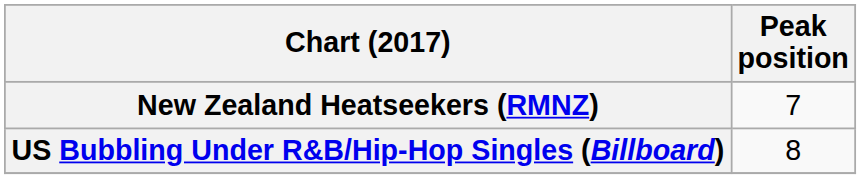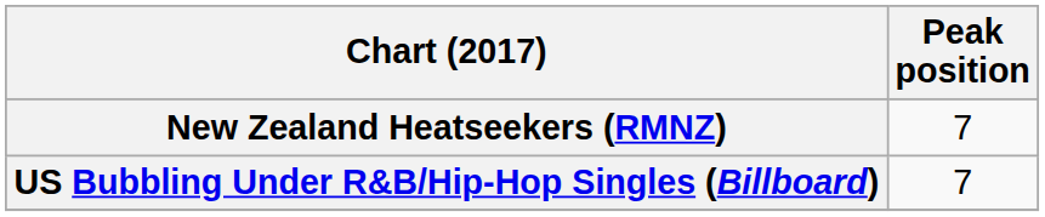US Bubbling Under R&B/Hip-Hop Singles (Billboard) | Peak position: 8 -> 7
